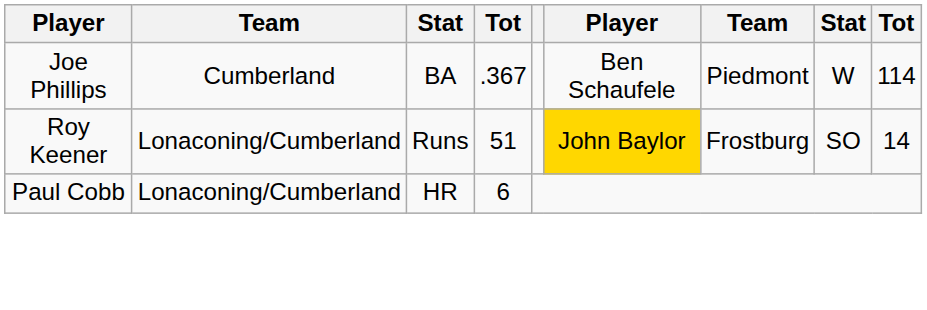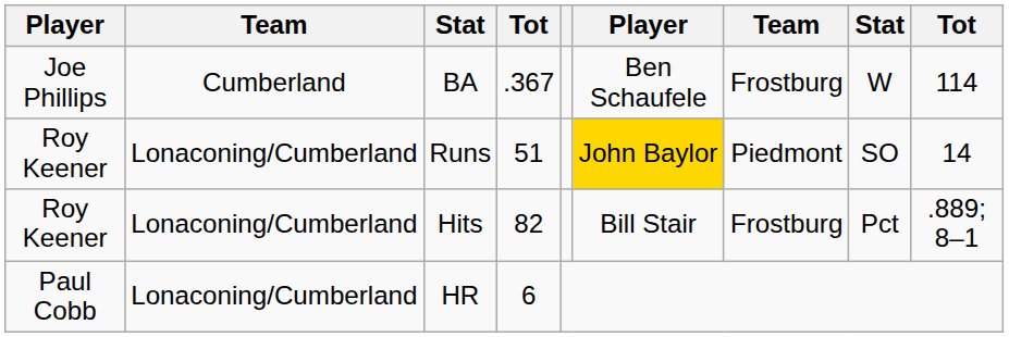BA | column 7: Piedmont -> Frostburg
Runs | column 7: Frostburg -> Piedmont
+ row: Roy Keener | Lonaconing/Cumberland | Hits | 82 | Bill Stair | Frostburg | Pct | .889; 8–1
